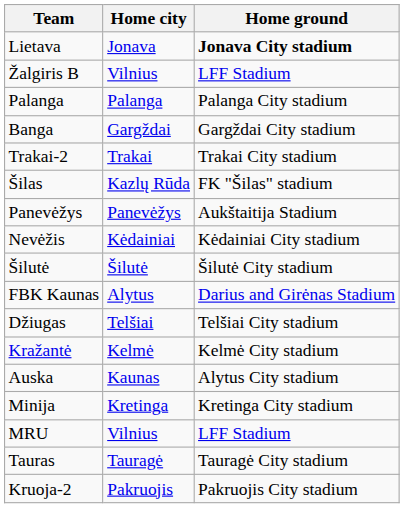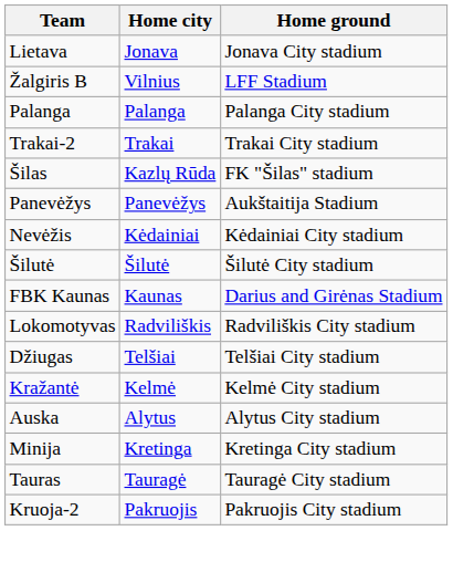Lietava | Home ground: bold -> normal
- row: Banga | Gargždai | Gargždai City stadium
FBK Kaunas | Home city: Alytus -> Kaunas
+ row: Lokomotyvas | Radviliškis | Radviliškis City stadium
Auska | Home city: Kaunas -> Alytus
- row: MRU | Vilnius | LFF Stadium
